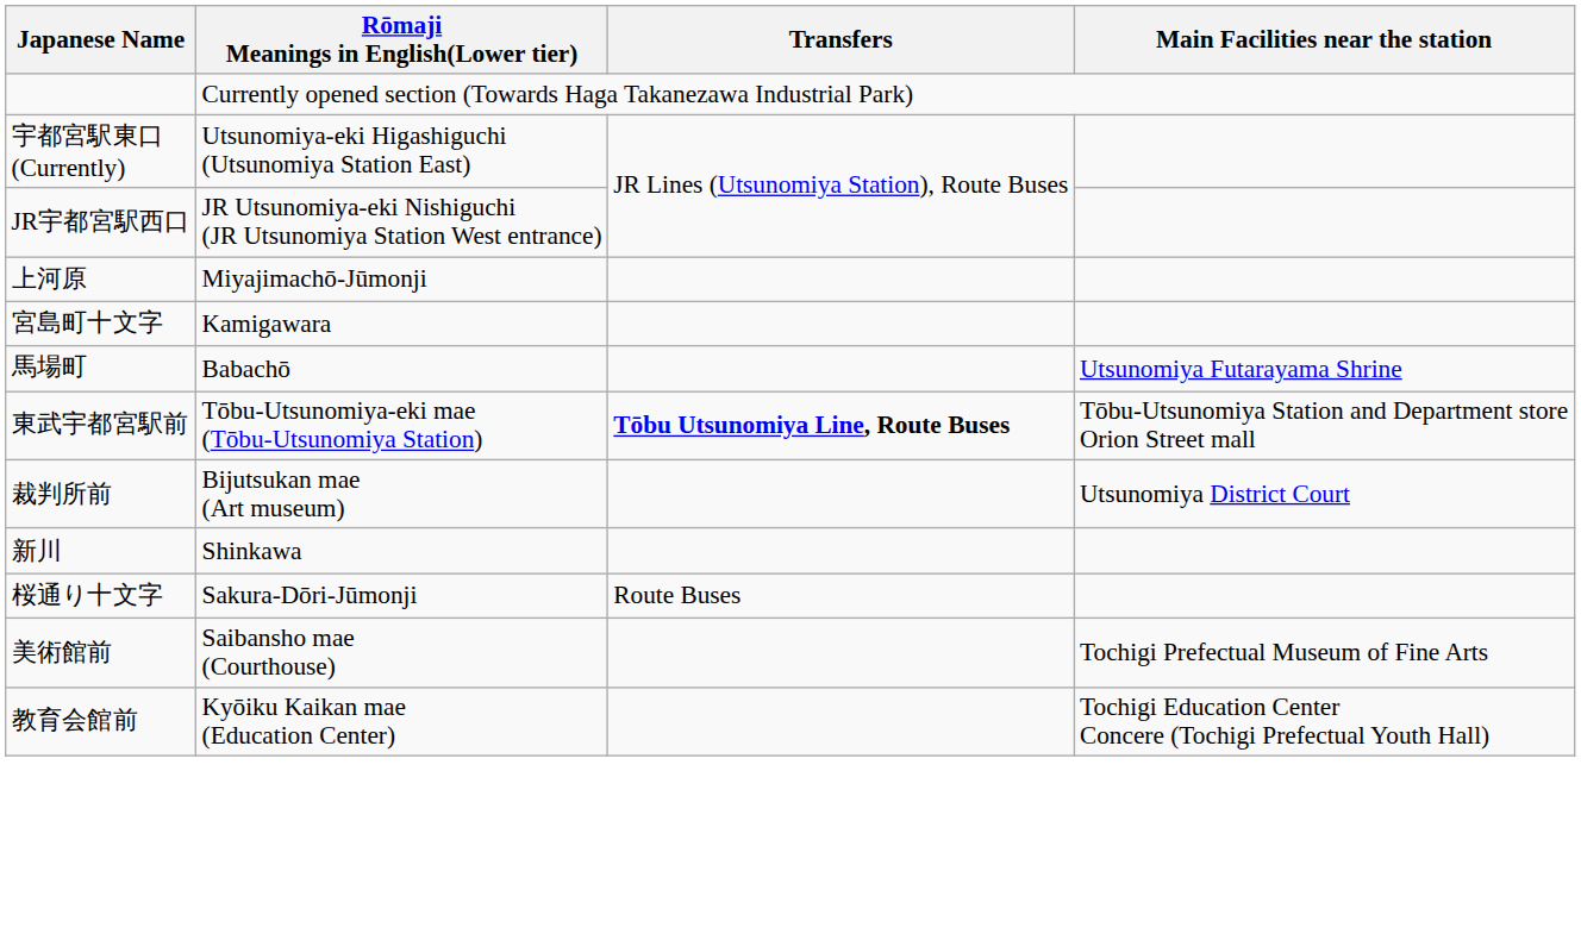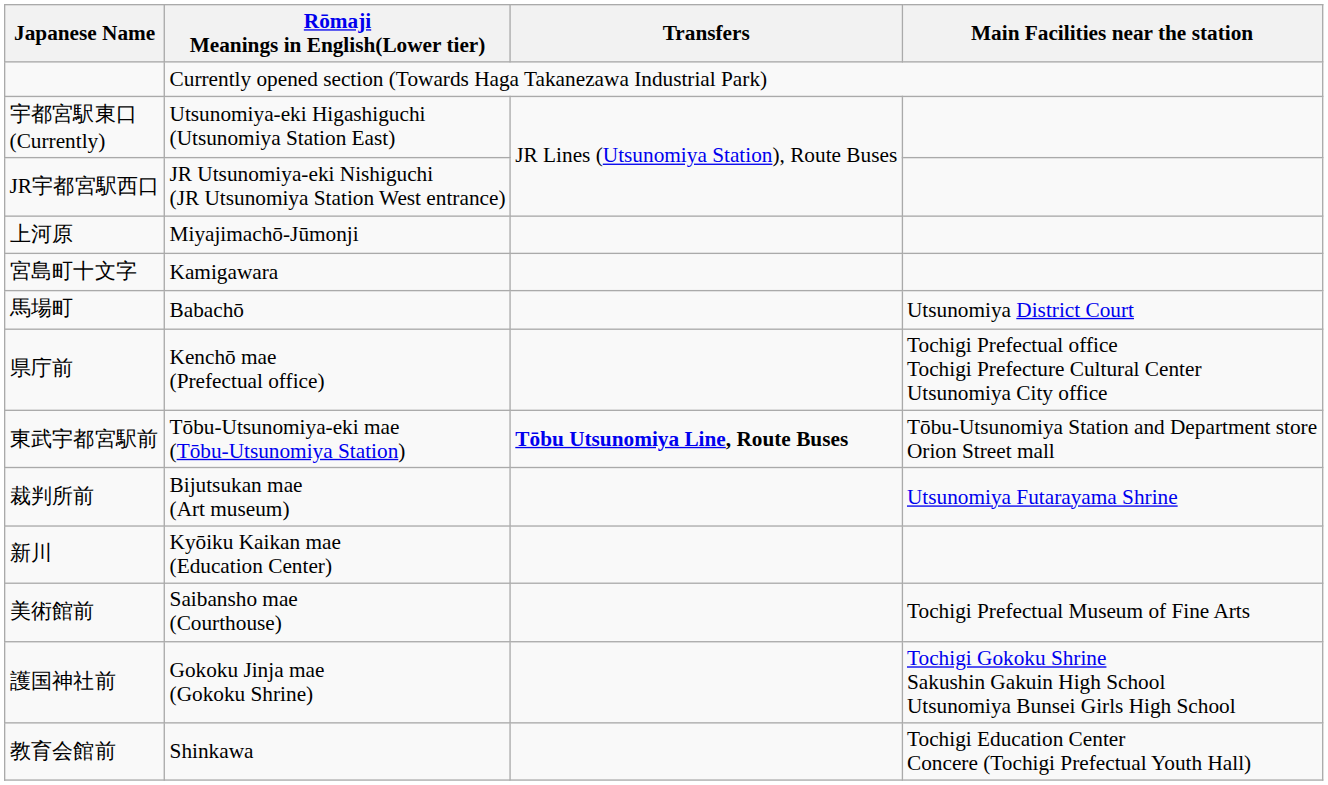馬場町 | Main Facilities near the station: Utsunomiya Futarayama Shrine -> Utsunomiya District Court
+ row: 県庁前 | Kenchō mae (Prefectual office) | Tochigi Prefectual office Tochigi Prefecture Cultural Center Utsunomiya City office
裁判所前 | Main Facilities near the station: Utsunomiya District Court -> Utsunomiya Futarayama Shrine
新川 | Rōmaji Meanings in English(Lower tier): Shinkawa -> Kyōiku Kaikan mae (Education Center)
- row: 桜通り十文字 | Sakura-Dōri-Jūmonji | Route Buses
+ row: 護国神社前 | Gokoku Jinja mae (Gokoku Shrine) | Tochigi Gokoku Shrine Sakushin Gakuin High School Utsunomiya Bunsei Girls High School
教育会館前 | Rōmaji Meanings in English(Lower tier): Kyōiku Kaikan mae (Education Center) -> Shinkawa
